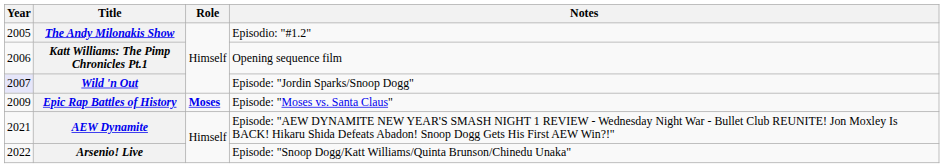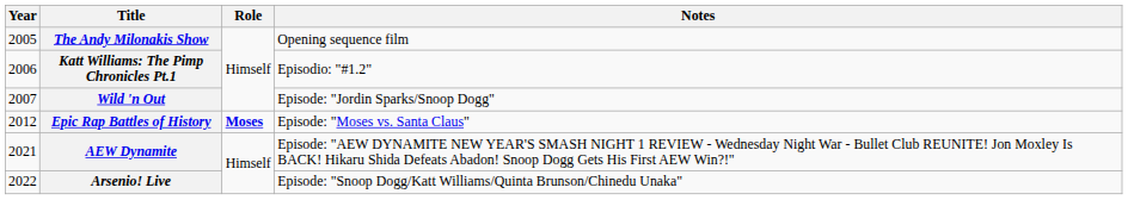The Andy Milonakis Show | Notes: Episodio: "#1.2" -> Opening sequence film
Katt Williams: The Pimp Chronicles Pt.1 | Notes: Opening sequence film -> Episodio: "#1.2"
Wild 'n Out | Year: lavender background -> no background
Epic Rap Battles of History | Year: 2009 -> 2012
